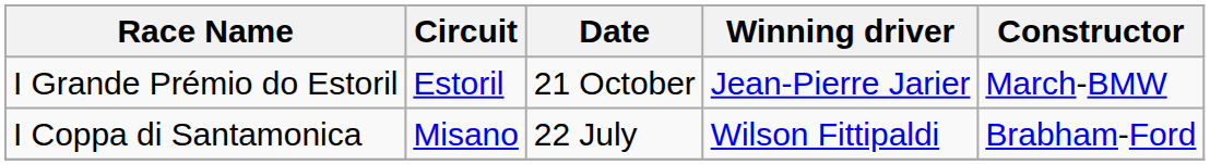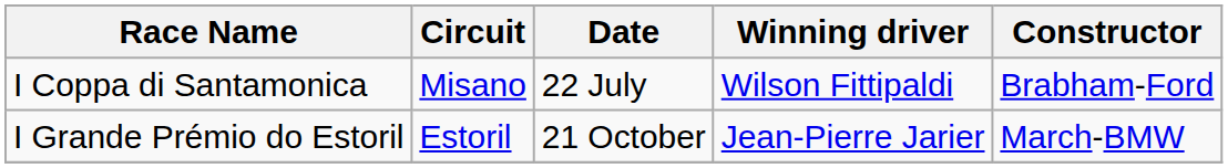rows swapped: I Coppa di Santamonica <-> I Grande Prémio do Estoril
